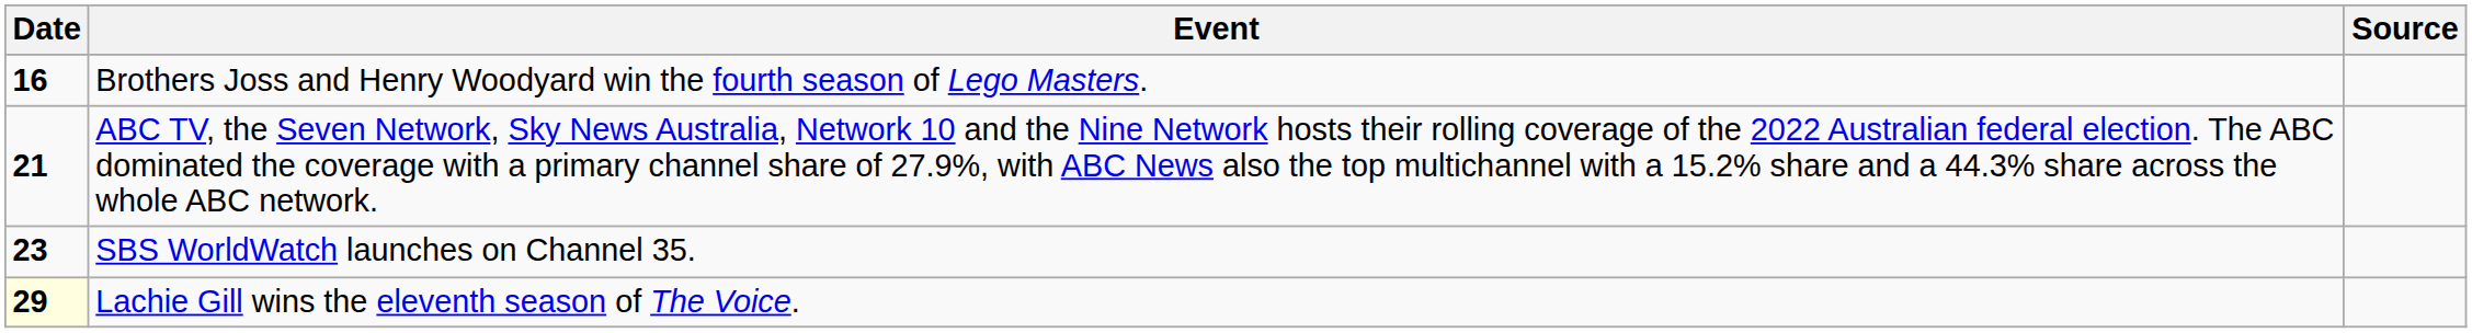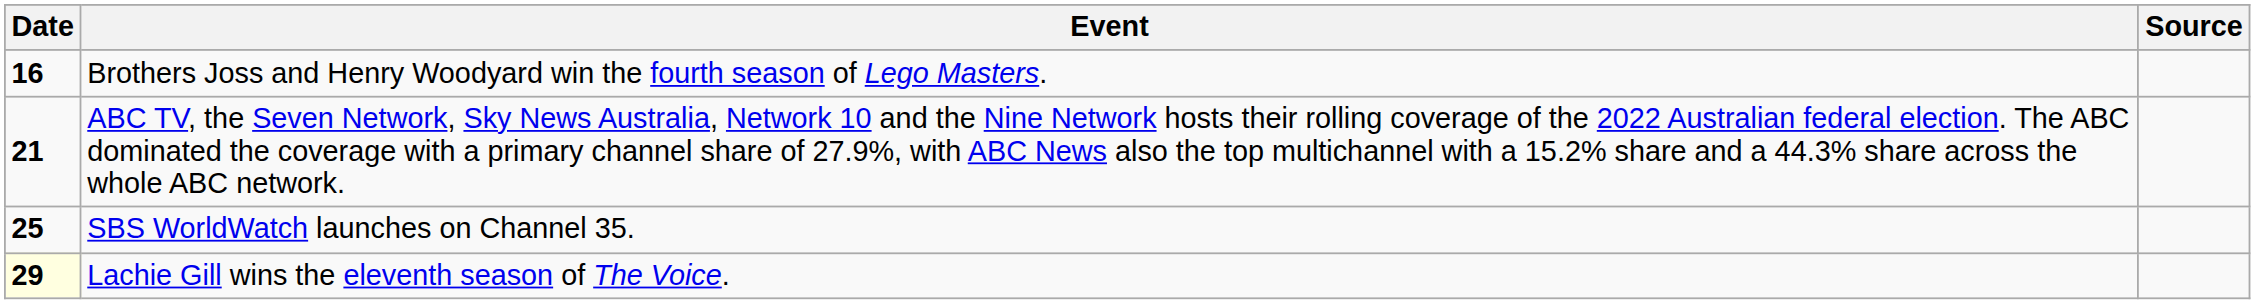SBS WorldWatch launches on Channel 35. | Date: 23 -> 25
